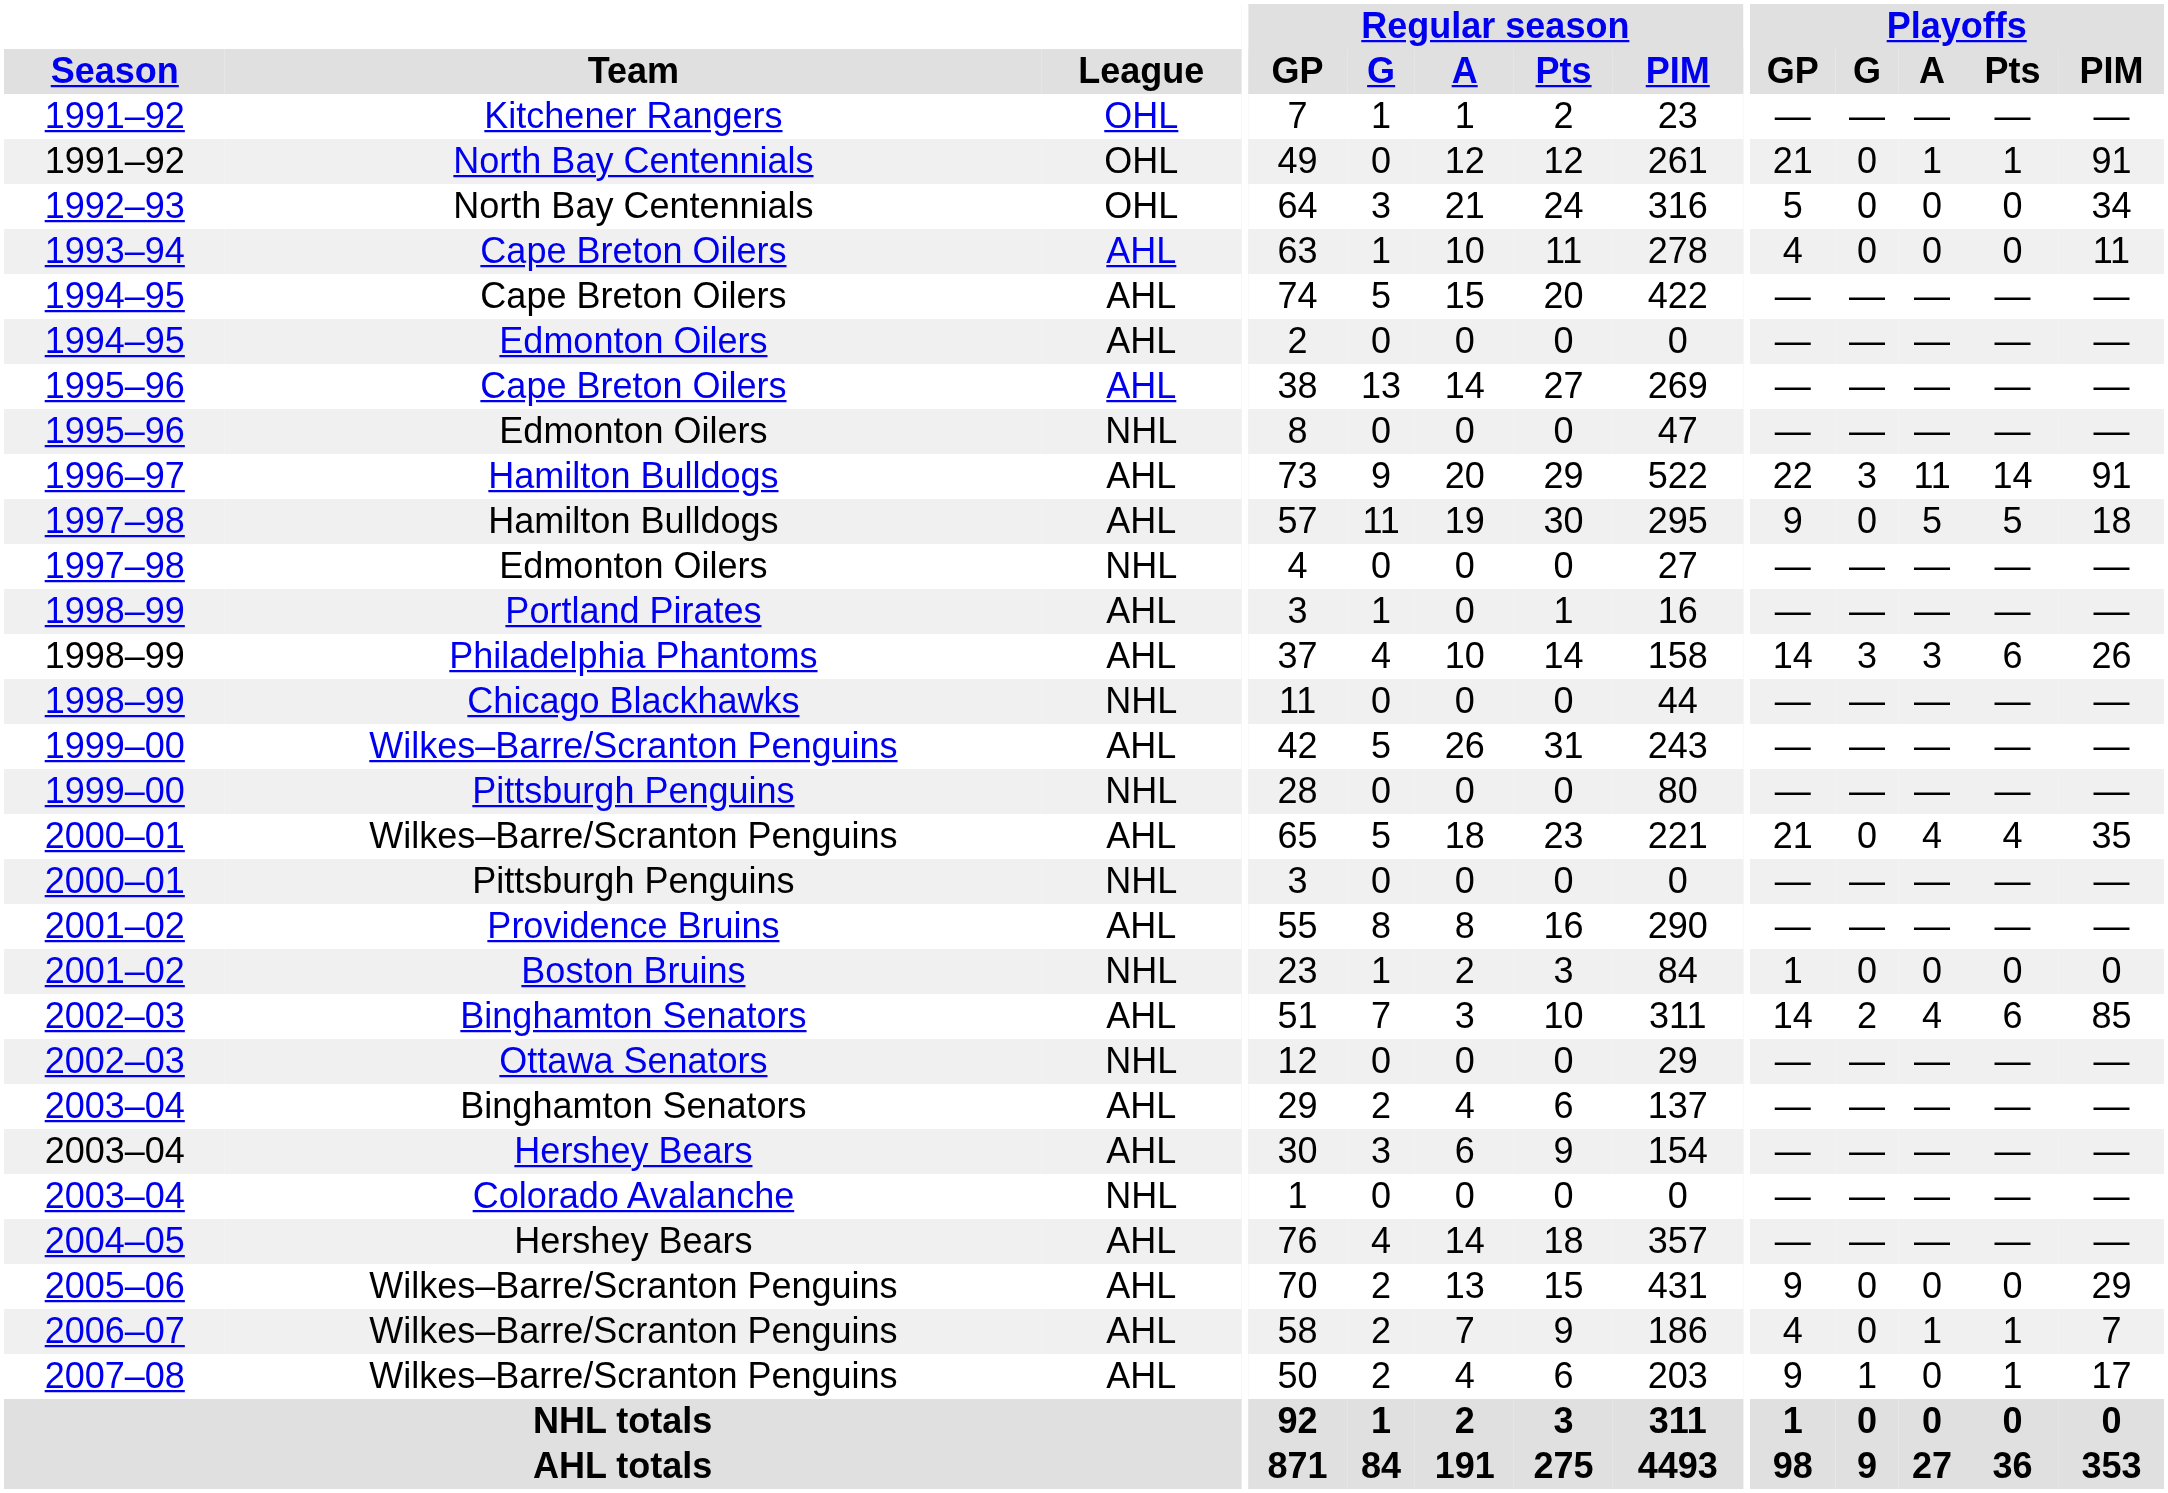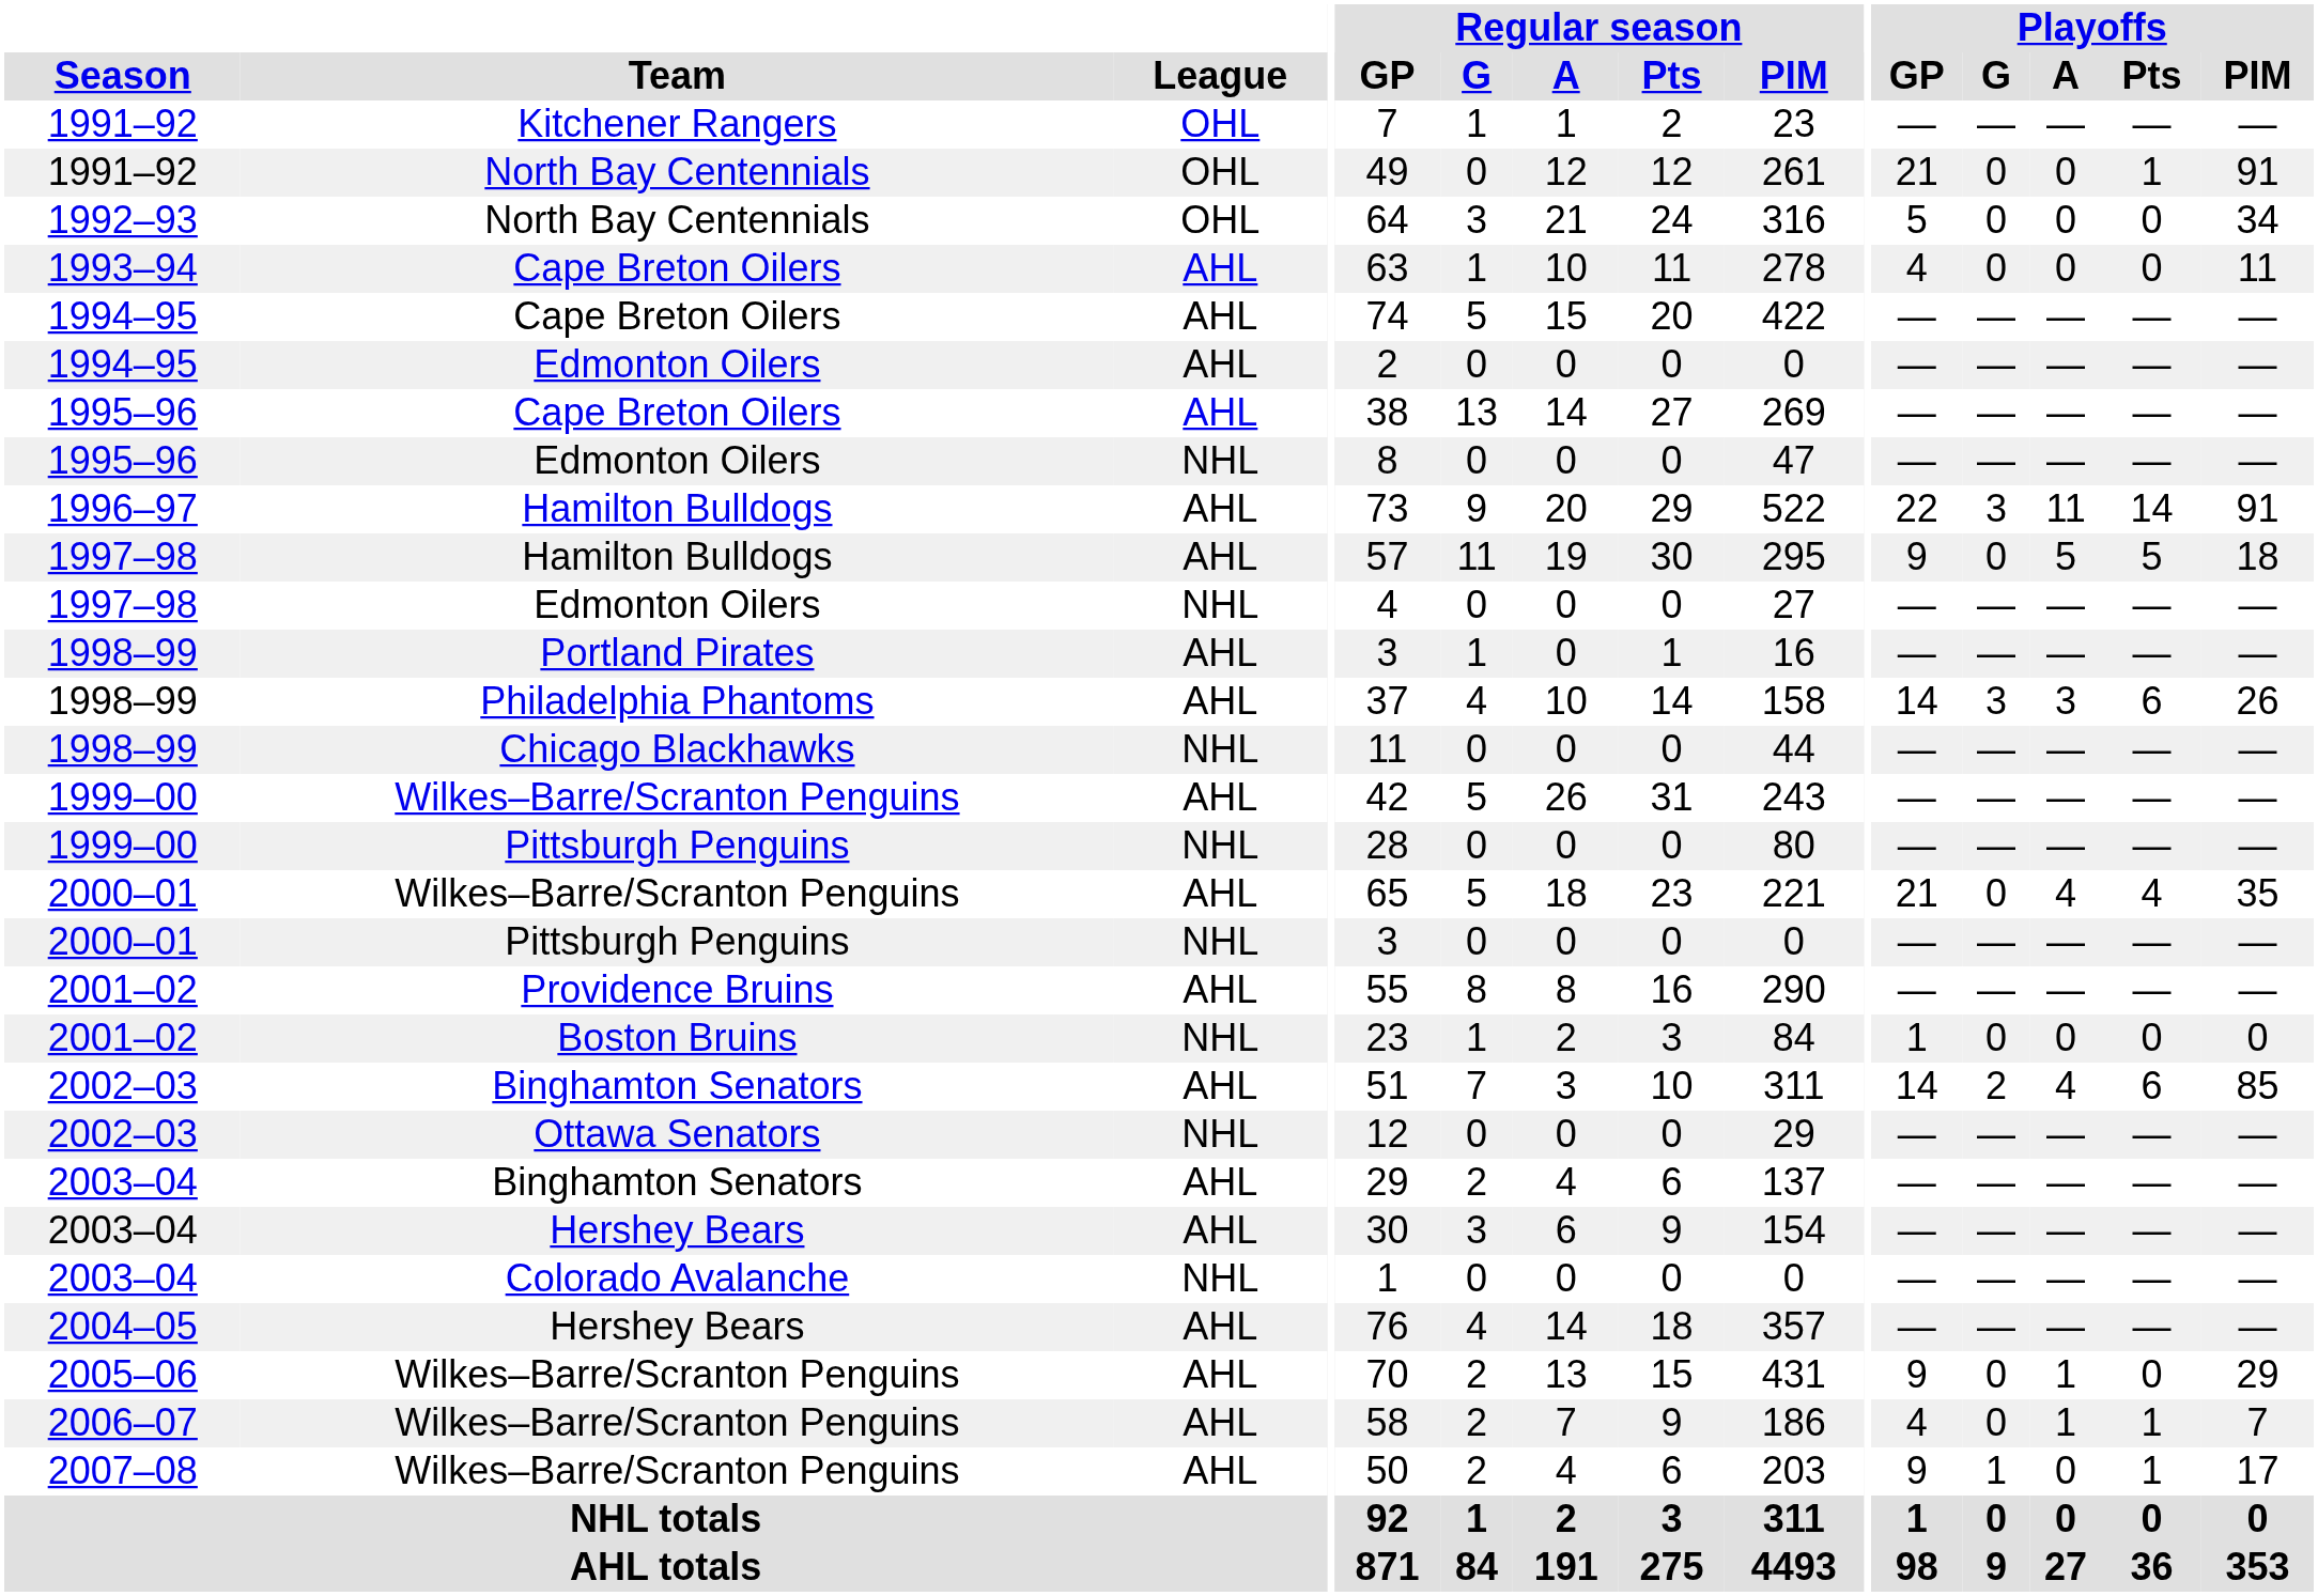1991–92 / North Bay Centennials | Playoffs / A: 1 -> 0
2005–06 | Playoffs / A: 0 -> 1
